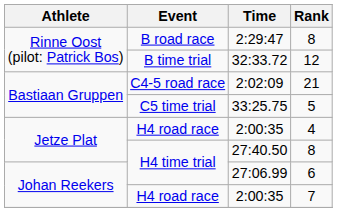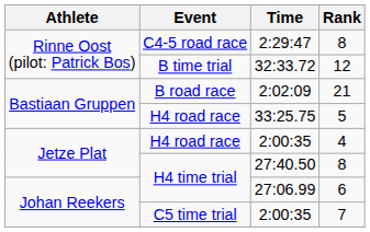2:29:47 | Event: B road race -> C4-5 road race
2:02:09 | Event: C4-5 road race -> B road race
33:25.75 | Event: C5 time trial -> H4 road race
2:00:35 / 7 | Event: H4 road race -> C5 time trial
